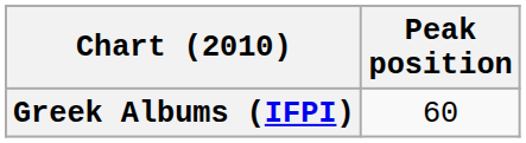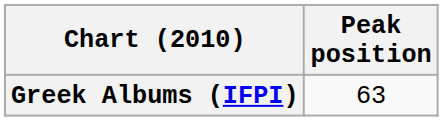Greek Albums (IFPI) | Peak position: 60 -> 63
